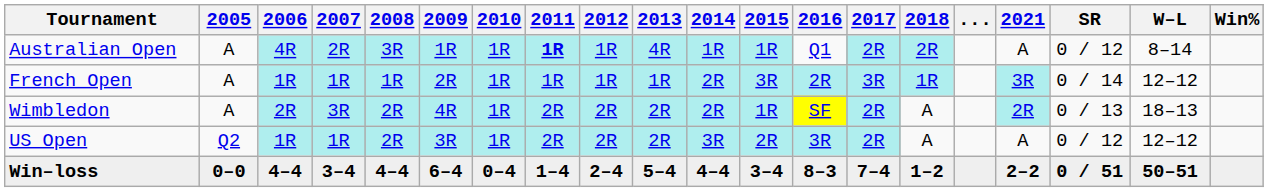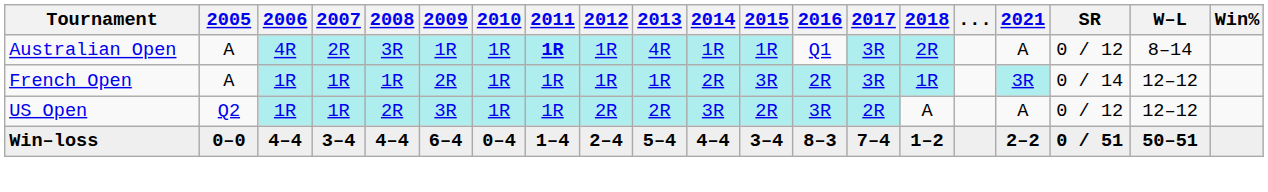Australian Open | 2017: 2R -> 3R
- row: Wimbledon | A | 2R | 3R | 2R | 4R | 1R | 2R | 2R | 2R | 2R | 1R | SF | 2R | A | 2R | 0 / 13 | 18–13
US Open | 2011: 2R -> 1R
